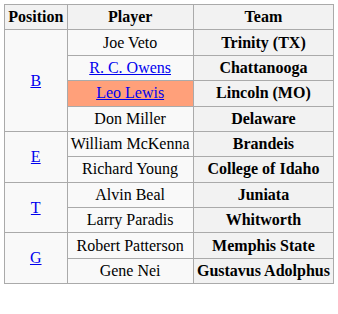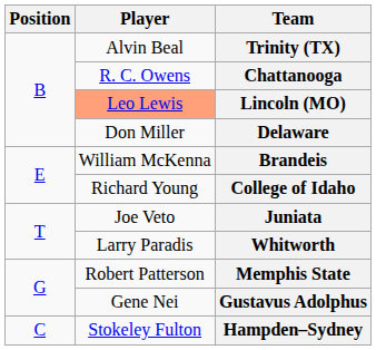Trinity (TX) | Player: Joe Veto -> Alvin Beal
Juniata | Player: Alvin Beal -> Joe Veto
+ row: C | Stokeley Fulton | Hampden–Sydney
